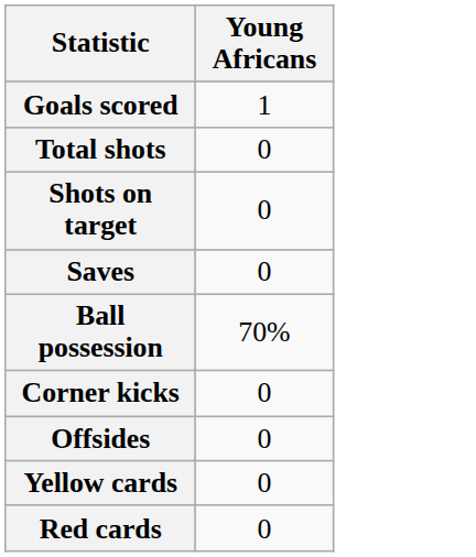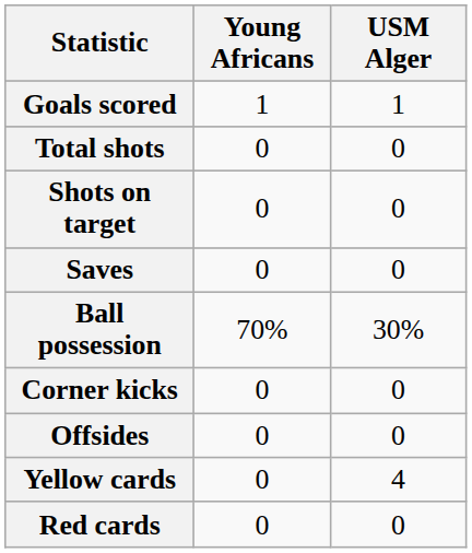+ column: USM Alger | 1 | 0 | 0 | 0 | 30% | 0 | 0 | 4 | 0
